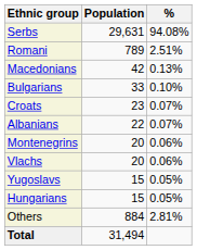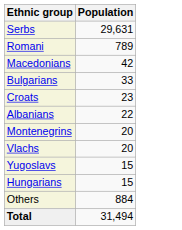- column: % | 94.08% | 2.51% | 0.13% | 0.10% | 0.07% | 0.07% | 0.06% | 0.06% | 0.05% | 0.05% | 2.81%
